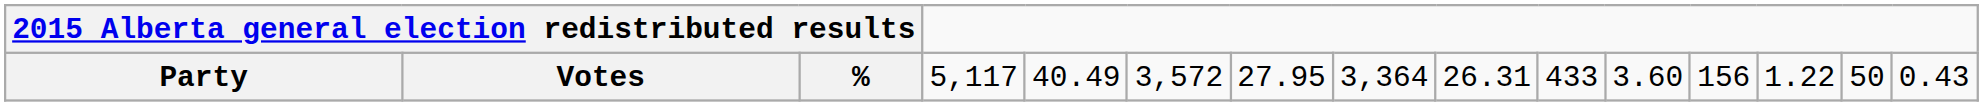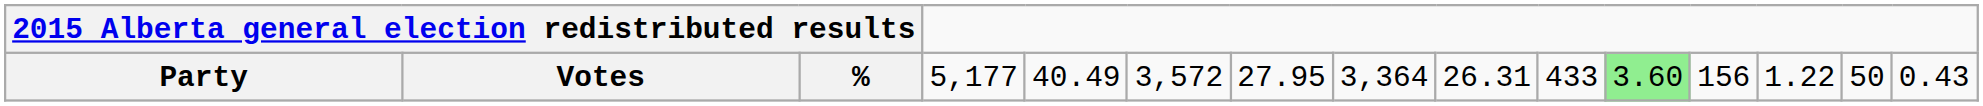Party | column 5: 5,117 -> 5,177
Party | column 12: no background -> lightgreen background
